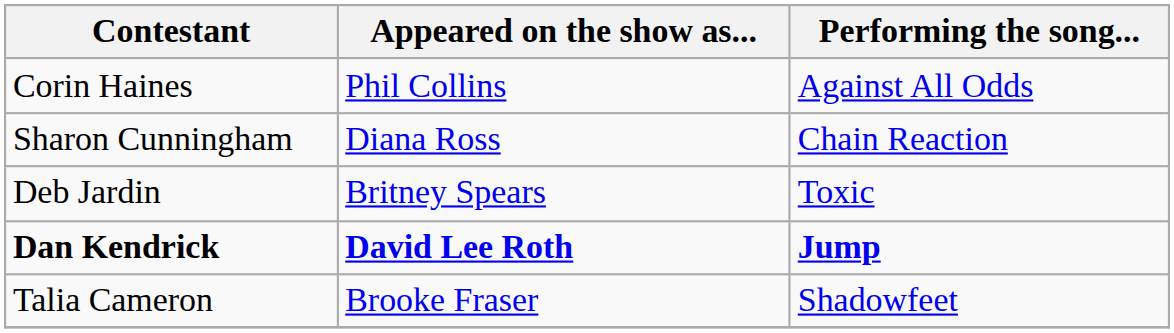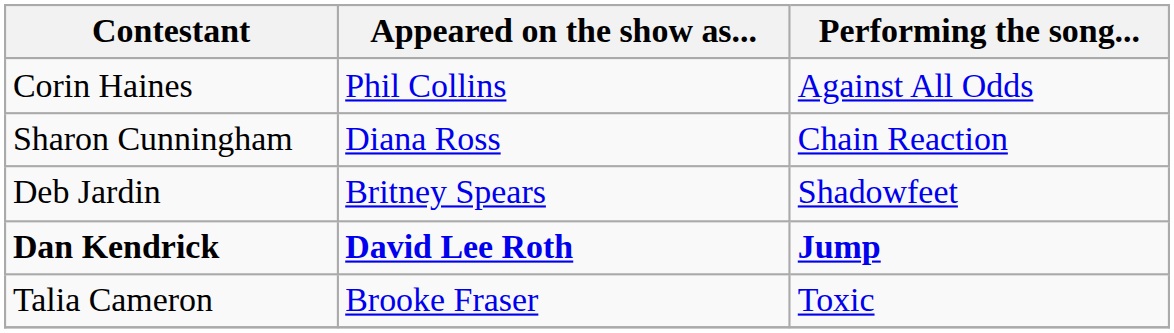Deb Jardin | Performing the song...: Toxic -> Shadowfeet
Talia Cameron | Performing the song...: Shadowfeet -> Toxic
